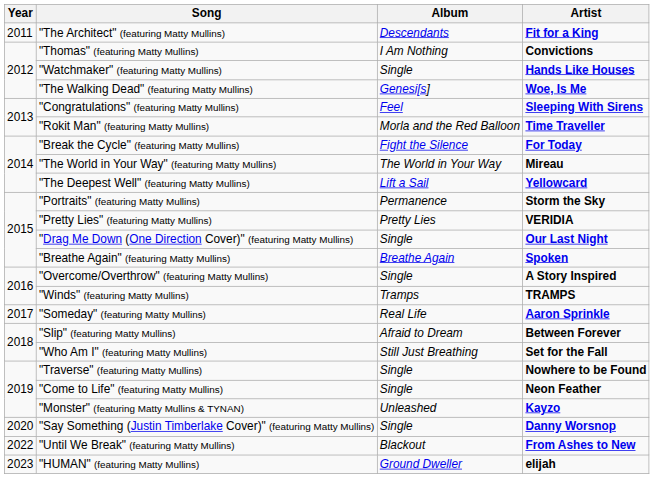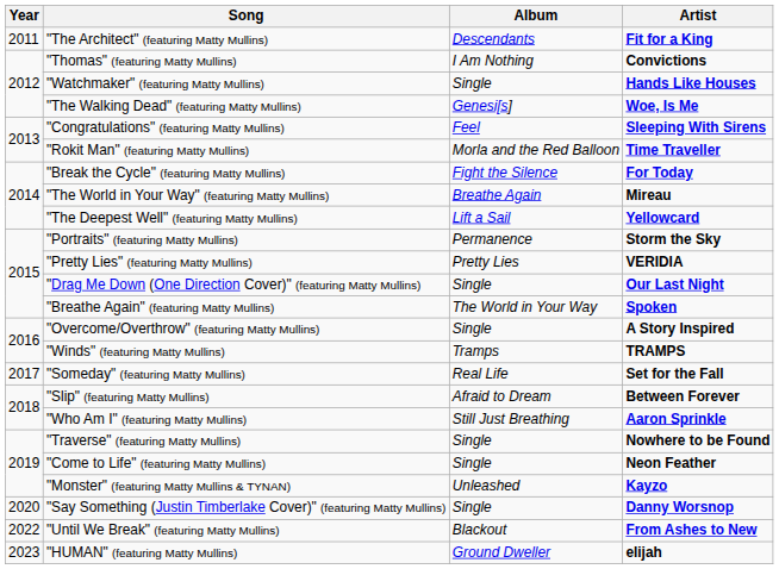"The World in Your Way" (featuring Matty Mullins) | Album: The World in Your Way -> Breathe Again
"Breathe Again" (featuring Matty Mullins) | Album: Breathe Again -> The World in Your Way
"Someday" (featuring Matty Mullins) | Artist: Aaron Sprinkle -> Set for the Fall
"Who Am I" (featuring Matty Mullins) | Artist: Set for the Fall -> Aaron Sprinkle
